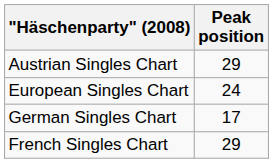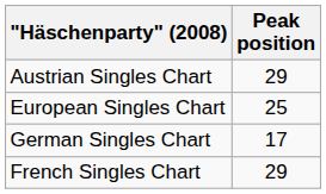European Singles Chart | Peak position: 24 -> 25
